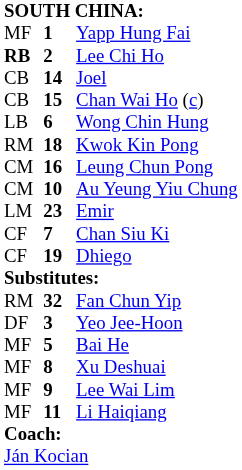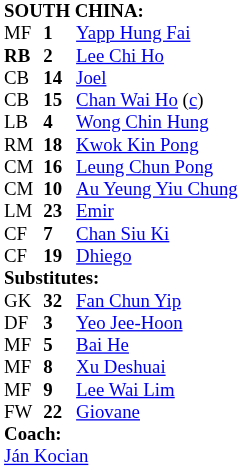Wong Chin Hung | column 2: 6 -> 4
Fan Chun Yip | column 1: RM -> GK
- row: MF | 11 | Li Haiqiang
+ row: FW | 22 | Giovane
